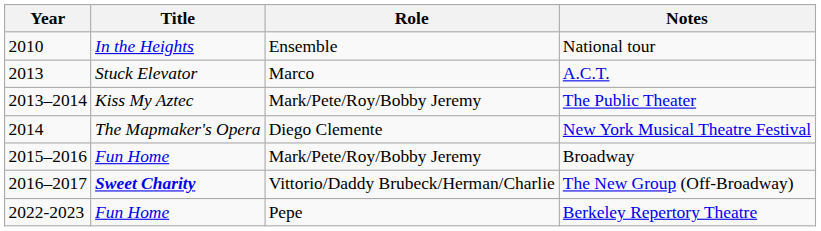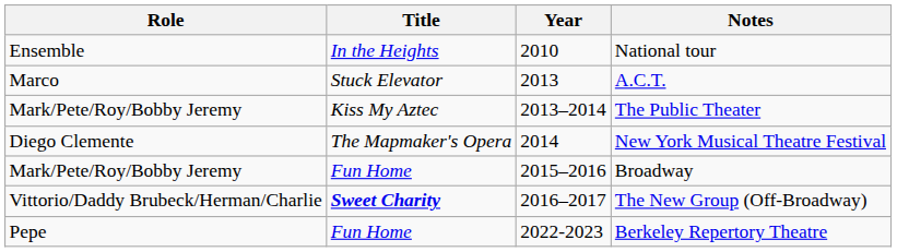columns swapped: Year <-> Role
